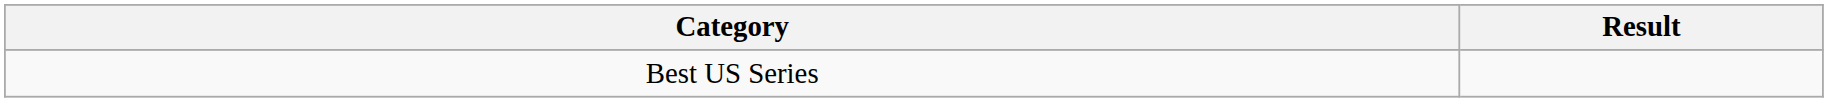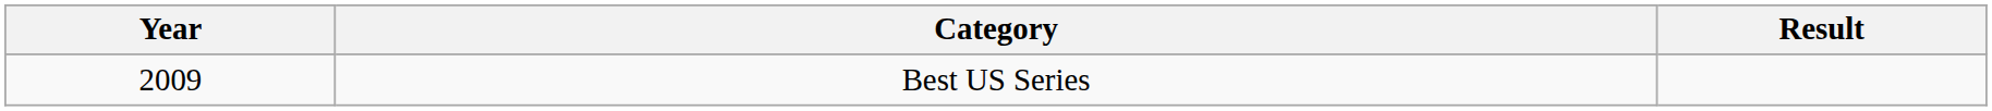+ column: Year | 2009
